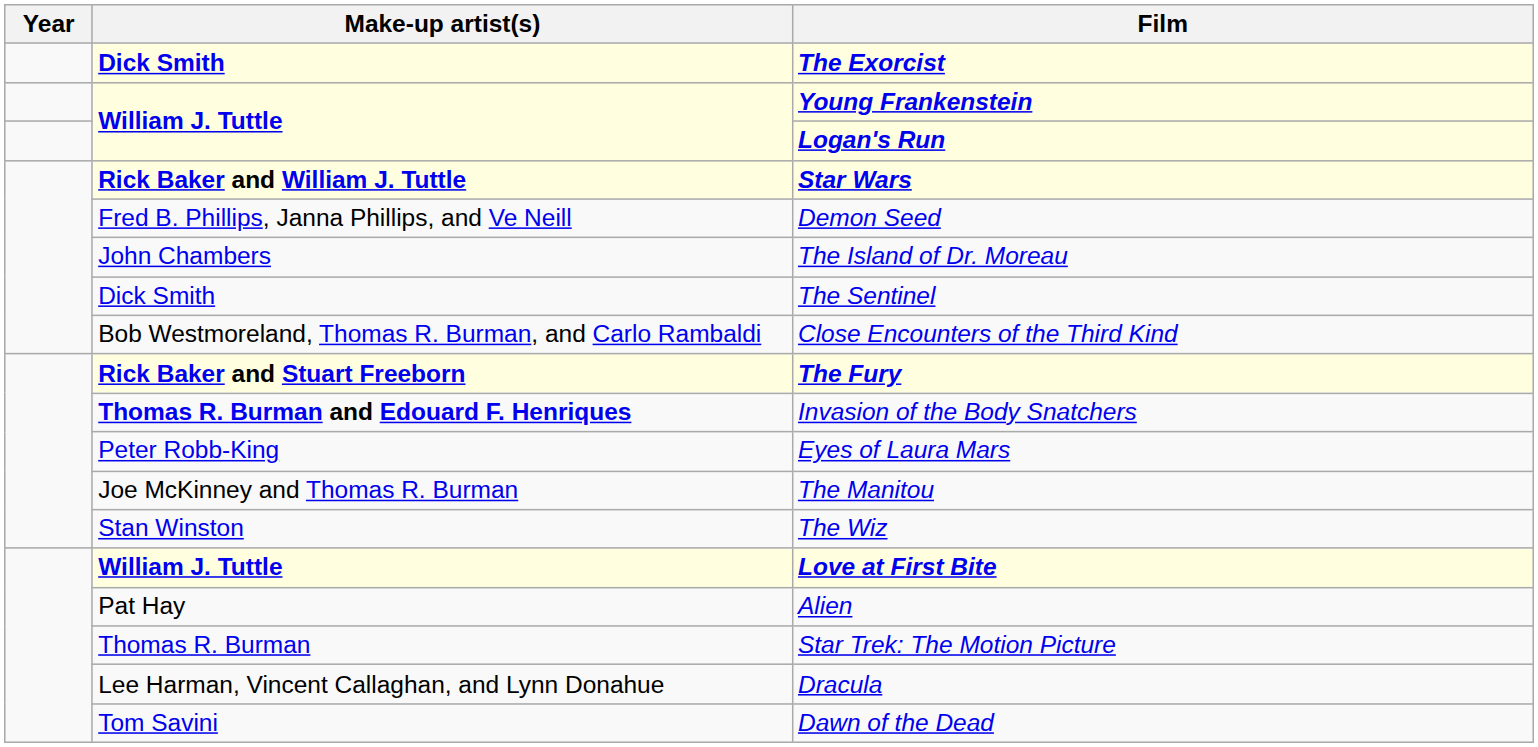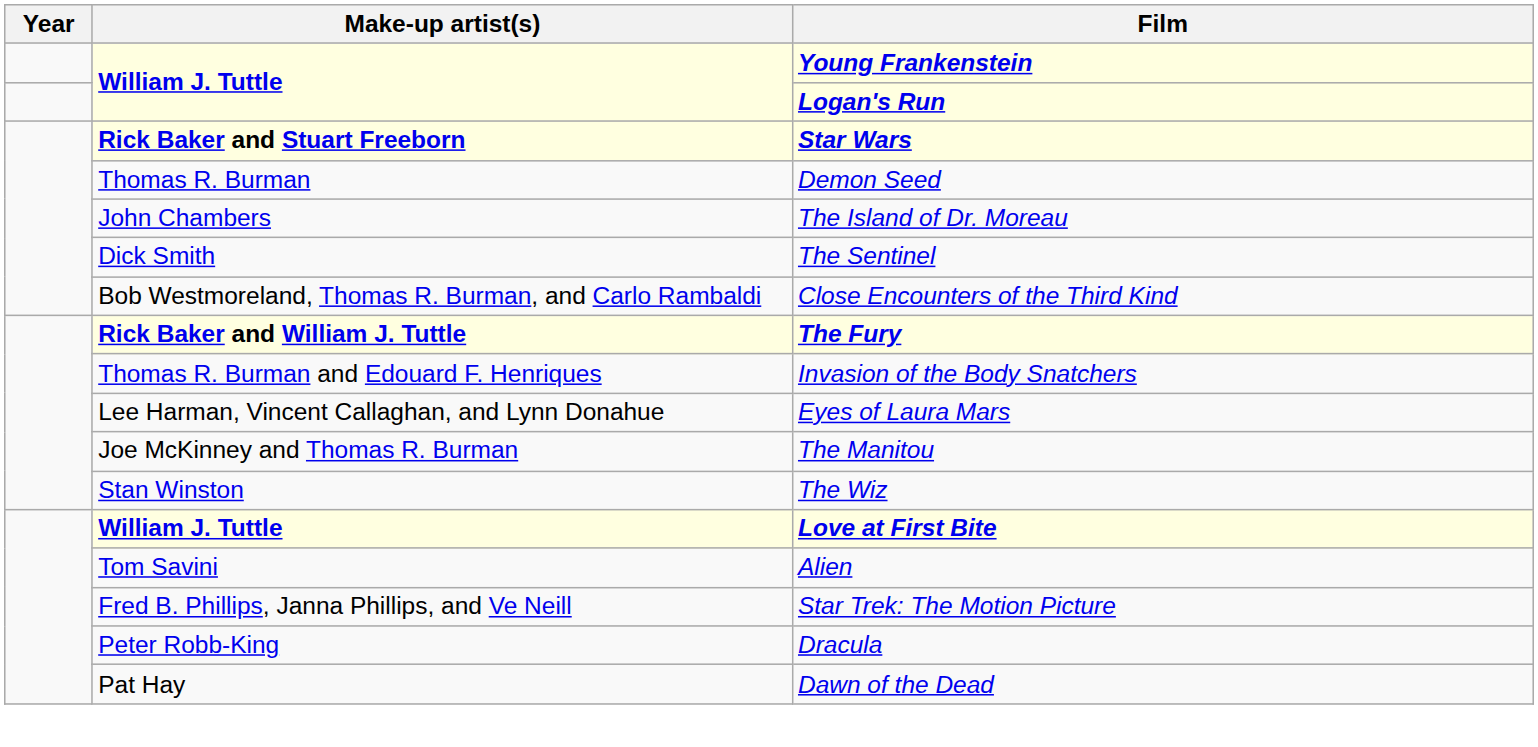- row: Dick Smith | The Exorcist
Star Wars | Make-up artist(s): Rick Baker and William J. Tuttle -> Rick Baker and Stuart Freeborn
Demon Seed | Make-up artist(s): Fred B. Phillips, Janna Phillips, and Ve Neill -> Thomas R. Burman
The Fury | Make-up artist(s): Rick Baker and Stuart Freeborn -> Rick Baker and William J. Tuttle
Invasion of the Body Snatchers | Make-up artist(s): bold -> normal
Eyes of Laura Mars | Make-up artist(s): Peter Robb-King -> Lee Harman, Vincent Callaghan, and Lynn Donahue
Alien | Make-up artist(s): Pat Hay -> Tom Savini
Star Trek: The Motion Picture | Make-up artist(s): Thomas R. Burman -> Fred B. Phillips, Janna Phillips, and Ve Neill
Dracula | Make-up artist(s): Lee Harman, Vincent Callaghan, and Lynn Donahue -> Peter Robb-King
Dawn of the Dead | Make-up artist(s): Tom Savini -> Pat Hay
